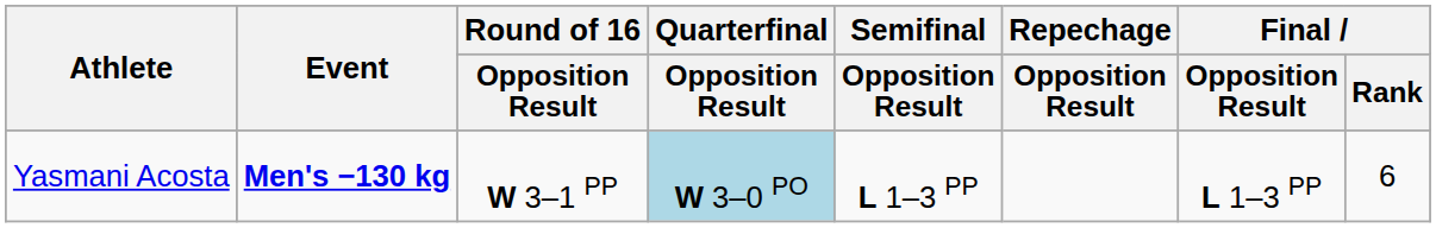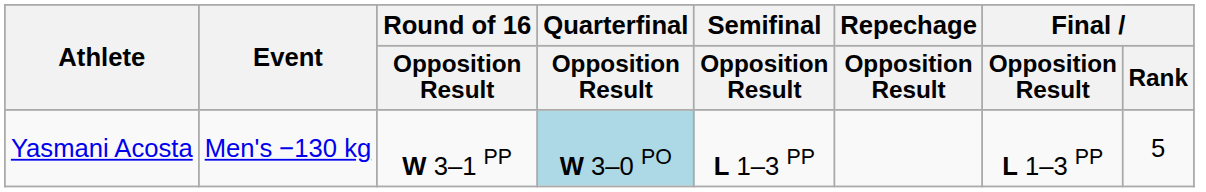Yasmani Acosta | Event: bold -> normal
Yasmani Acosta | Final / Rank: 6 -> 5
